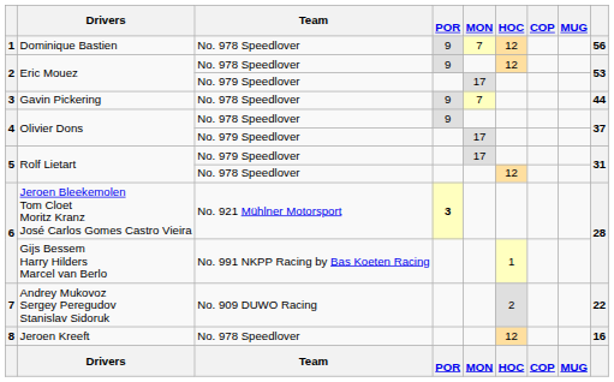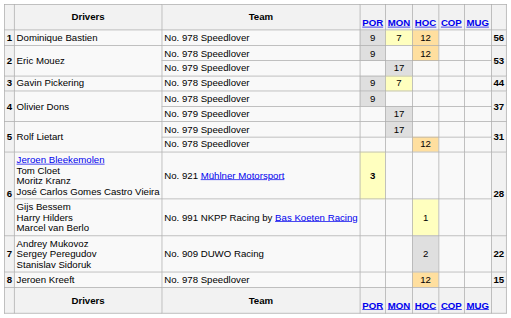Jeroen Kreeft | column 9: 16 -> 15
